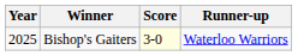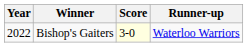Bishop's Gaiters | Year: 2025 -> 2022
